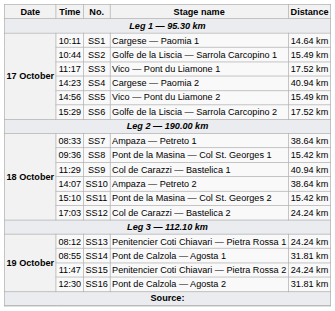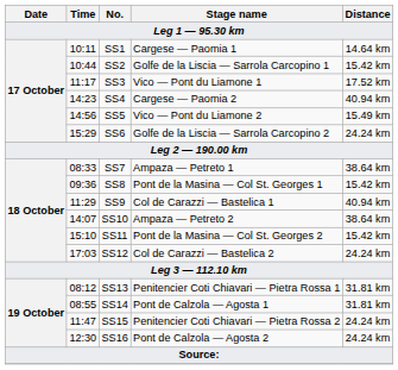SS2 | Distance: 15.49 km -> 15.42 km
SS6 | Distance: 17.52 km -> 24.24 km
SS13 | Distance: 24.24 km -> 31.81 km
SS16 | Distance: 31.81 km -> 24.24 km
